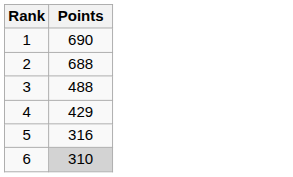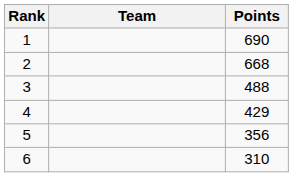+ column: Team
2 | Points: 688 -> 668
5 | Points: 316 -> 356
6 | Points: lightgrey background -> no background
